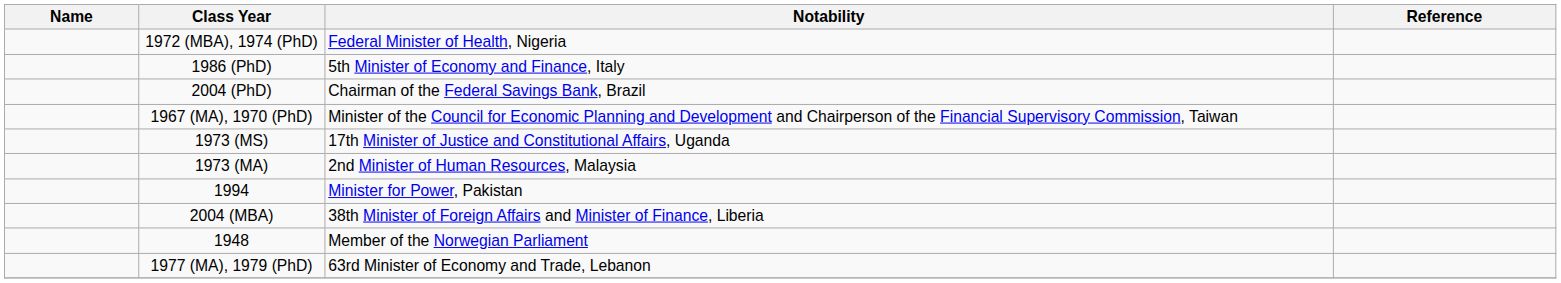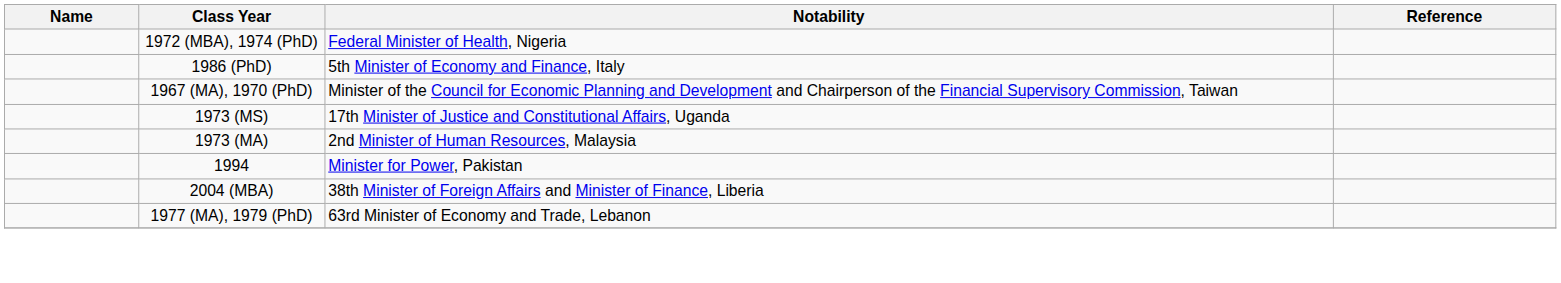- row: 2004 (PhD) | Chairman of the Federal Savings Bank, Brazil
- row: 1948 | Member of the Norwegian Parliament
